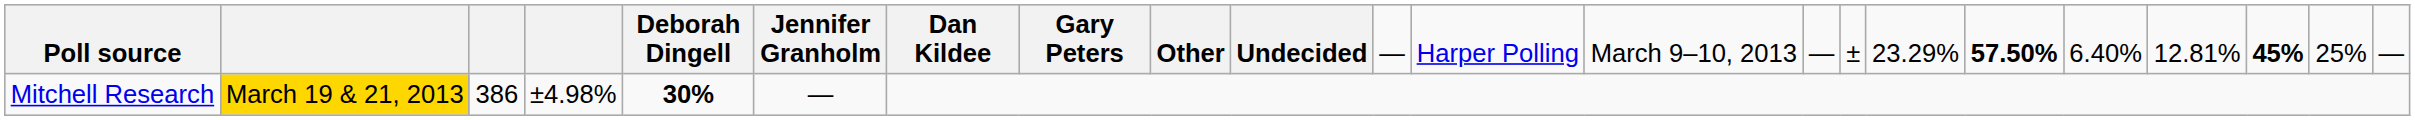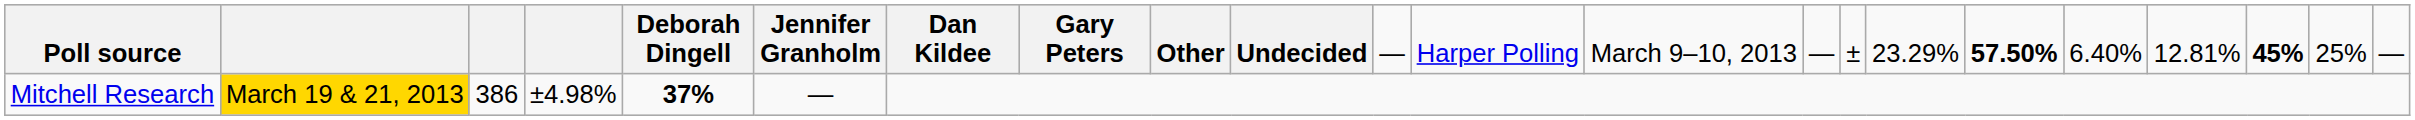Mitchell Research | column 5: 30% -> 37%
